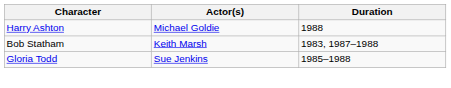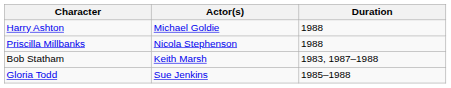+ row: Priscilla Millbanks | Nicola Stephenson | 1988
